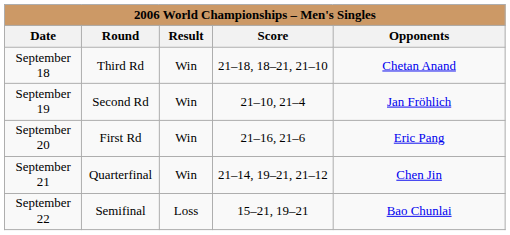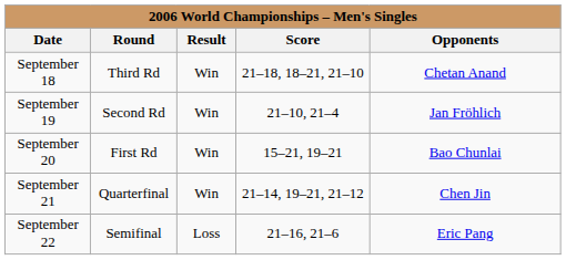September 20 | Score: 21–16, 21–6 -> 15–21, 19–21
September 20 | Opponents: Eric Pang -> Bao Chunlai
September 22 | Score: 15–21, 19–21 -> 21–16, 21–6
September 22 | Opponents: Bao Chunlai -> Eric Pang
